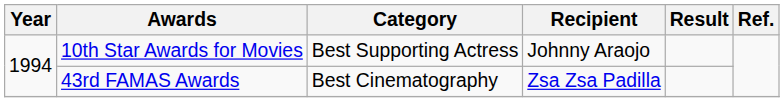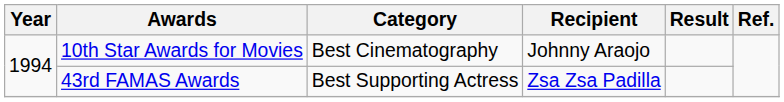10th Star Awards for Movies | Category: Best Supporting Actress -> Best Cinematography
43rd FAMAS Awards | Category: Best Cinematography -> Best Supporting Actress
